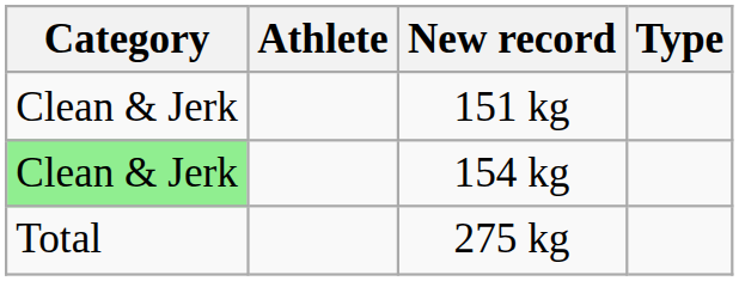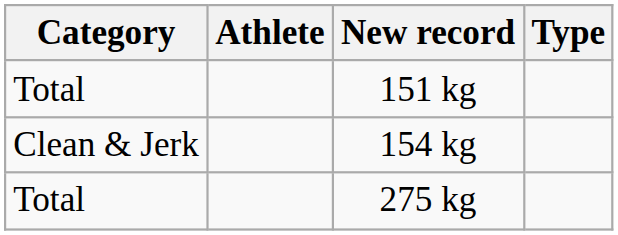151 kg | Category: Clean & Jerk -> Total
154 kg | Category: lightgreen background -> no background
